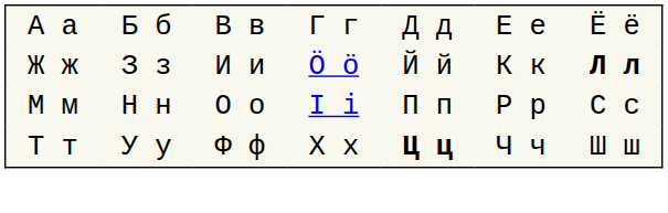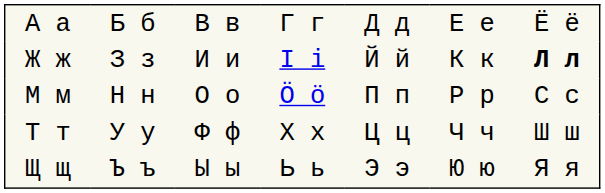Ж ж | column 4: Ӧ ӧ -> І і
М м | column 4: І і -> Ӧ ӧ
Т т | column 5: bold -> normal
+ row: Щ щ | Ъ ъ | Ы ы | Ь ь | Э э | Ю ю | Я я
